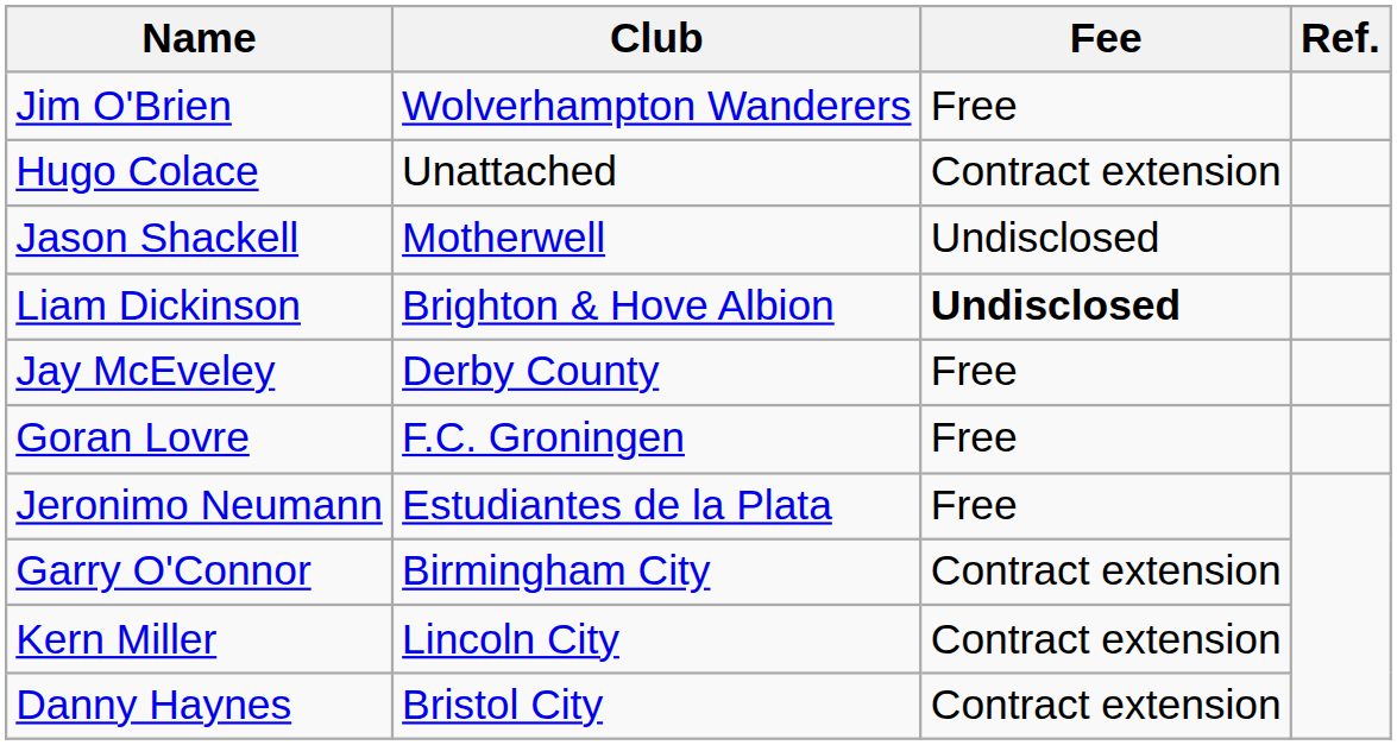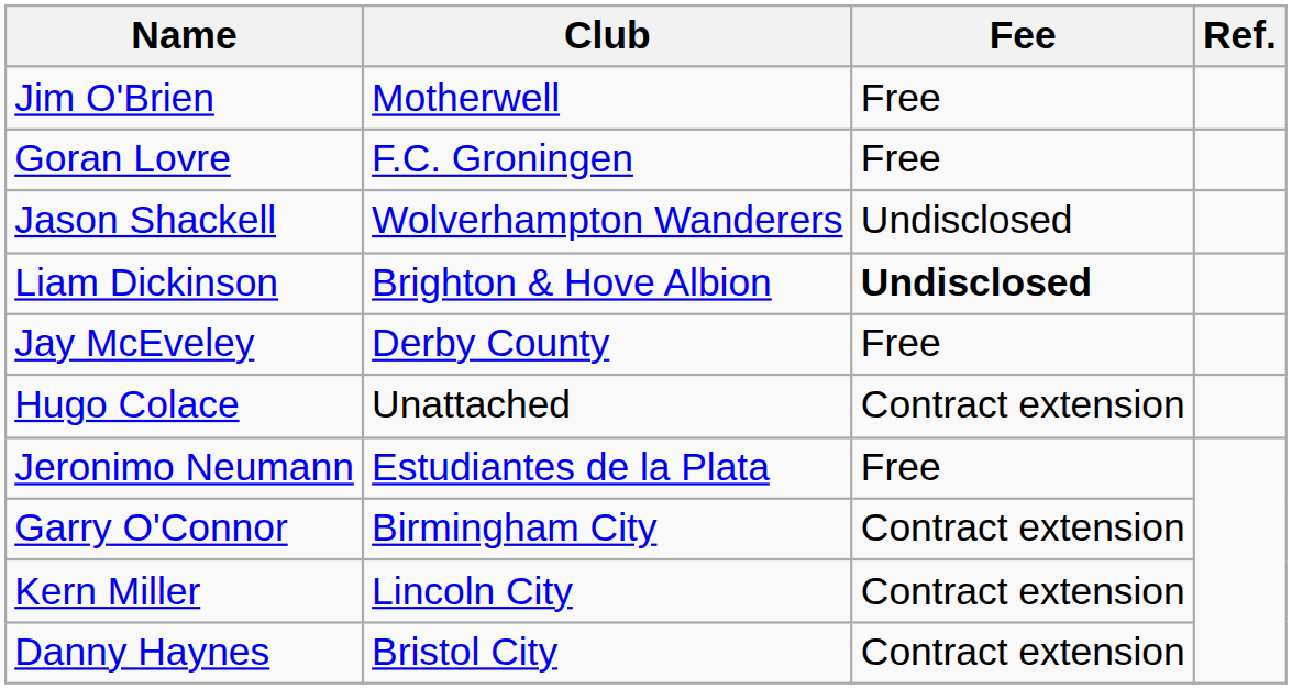Jim O'Brien | Club: Wolverhampton Wanderers -> Motherwell
rows swapped: Goran Lovre <-> Hugo Colace
Jason Shackell | Club: Motherwell -> Wolverhampton Wanderers
